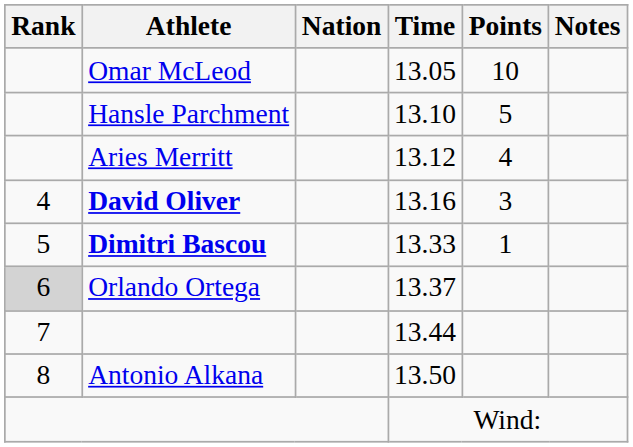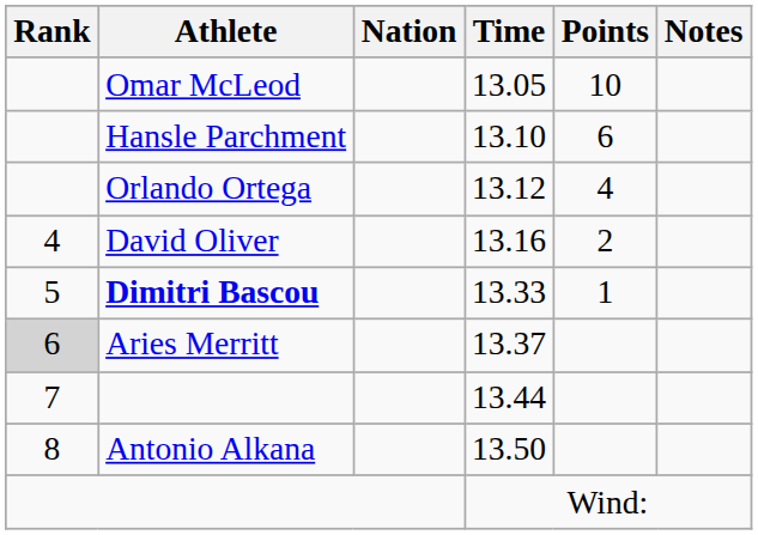13.10 | Points: 5 -> 6
13.12 | Athlete: Aries Merritt -> Orlando Ortega
13.16 | Athlete: bold -> normal
13.16 | Points: 3 -> 2
13.37 | Athlete: Orlando Ortega -> Aries Merritt
